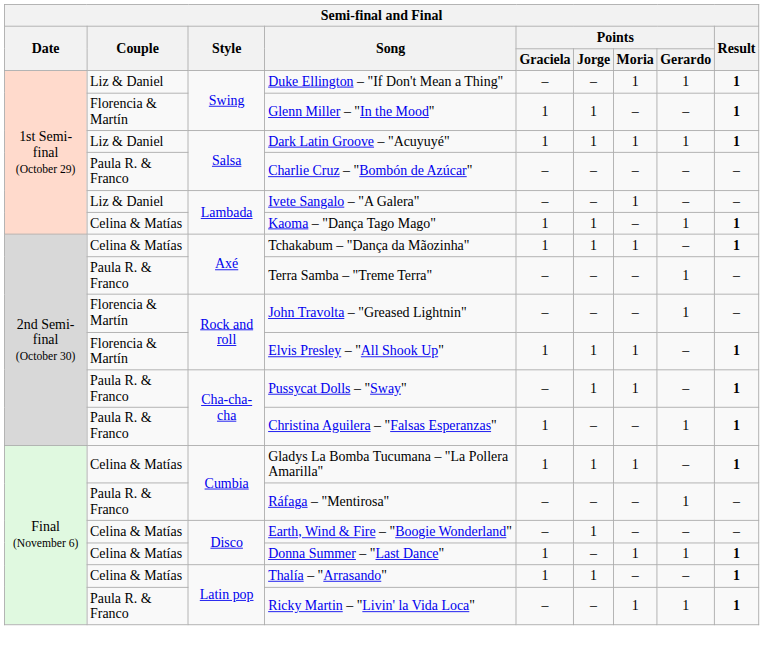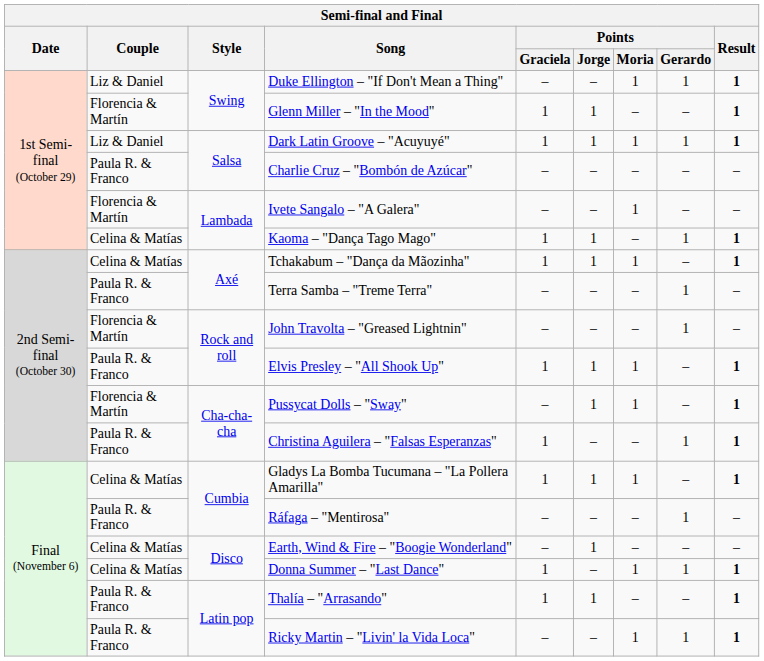Ivete Sangalo – "A Galera" | Couple: Liz & Daniel -> Florencia & Martín
Elvis Presley – "All Shook Up" | Couple: Florencia & Martín -> Paula R. & Franco
Pussycat Dolls – "Sway" | Couple: Paula R. & Franco -> Florencia & Martín
Thalía – "Arrasando" | Couple: Celina & Matías -> Paula R. & Franco
